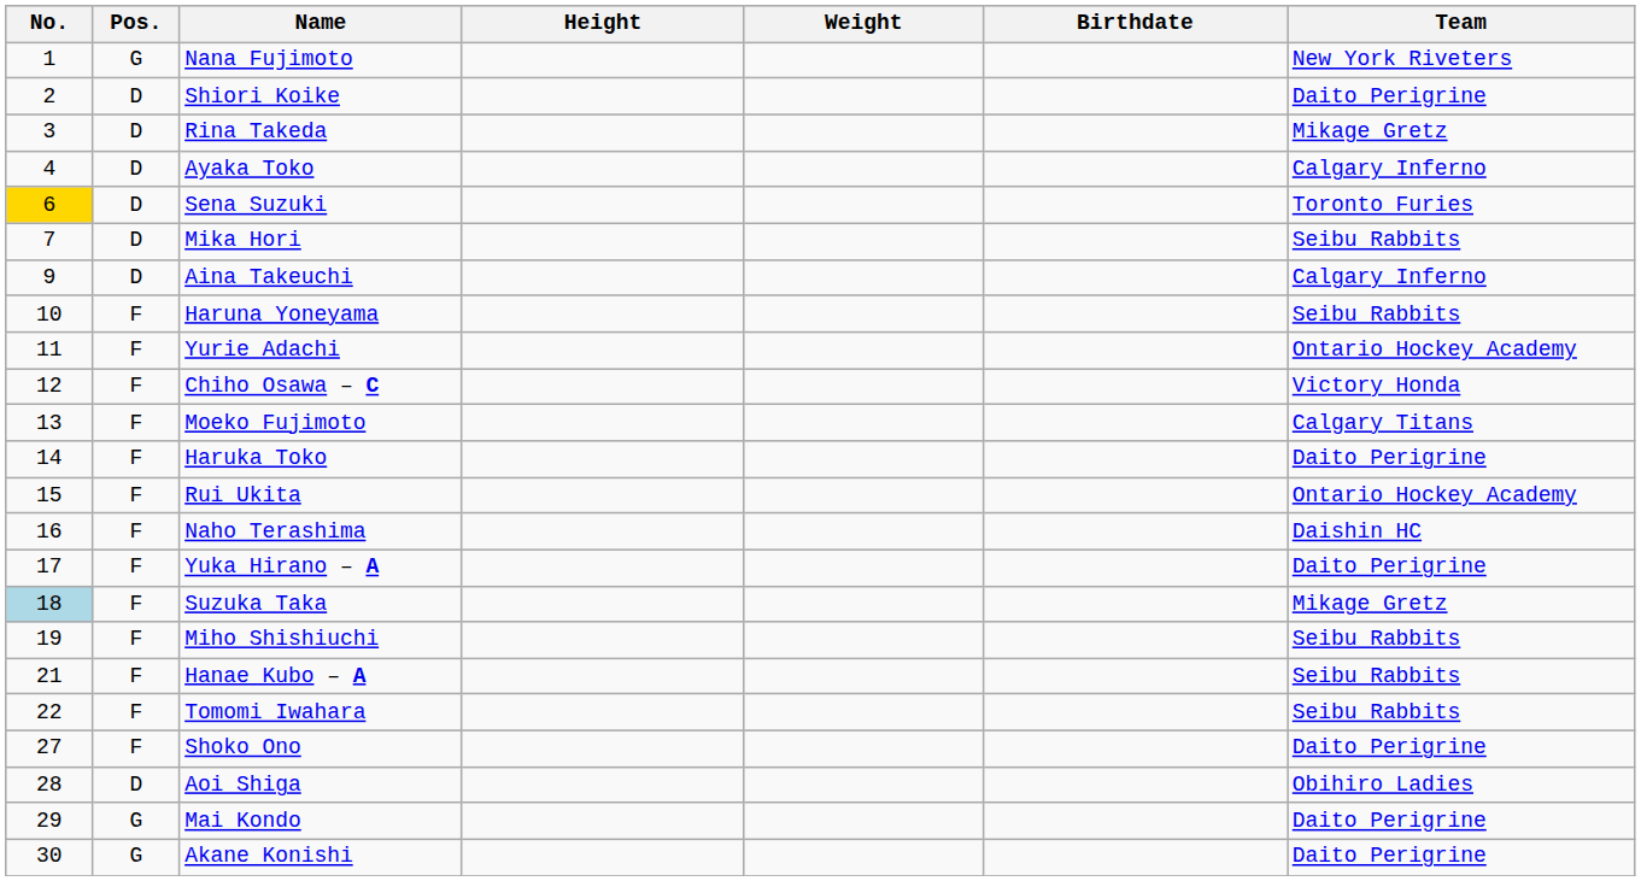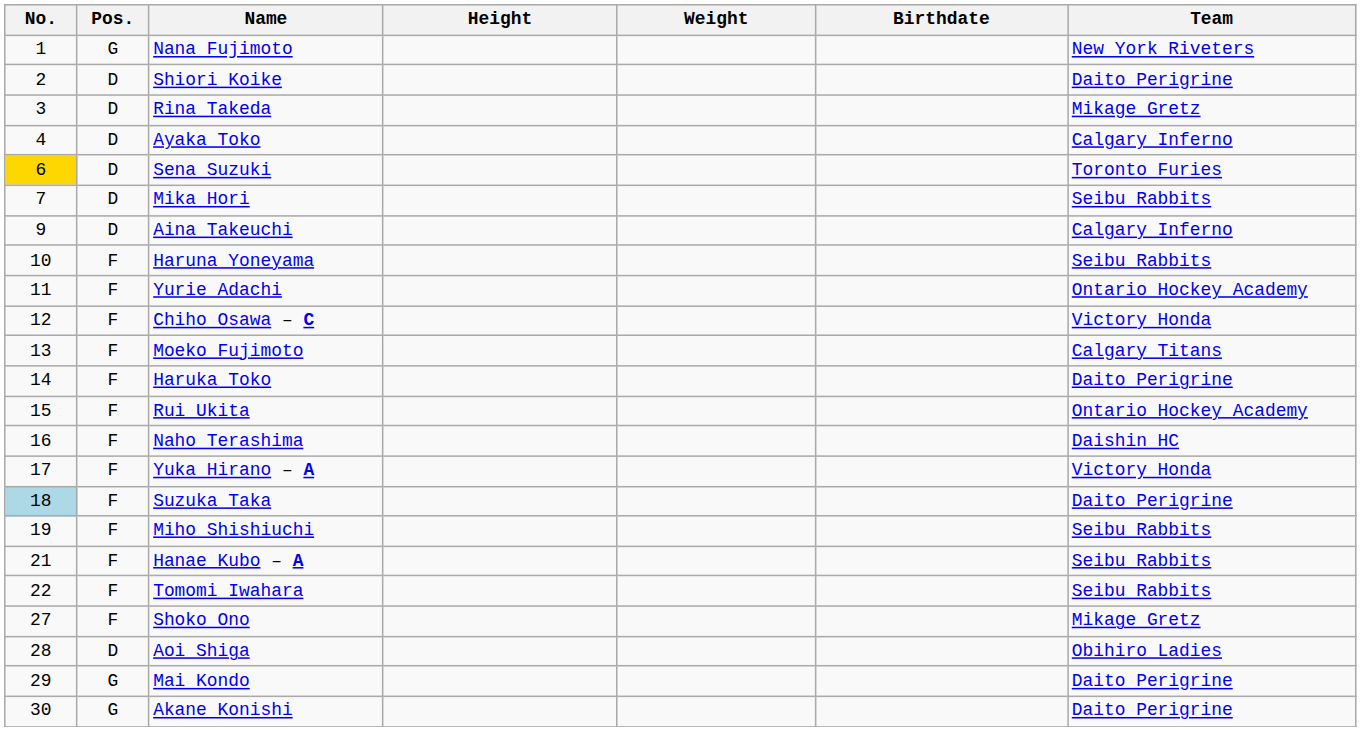Yuka Hirano – A | Team: Daito Perigrine -> Victory Honda
Suzuka Taka | Team: Mikage Gretz -> Daito Perigrine
Shoko Ono | Team: Daito Perigrine -> Mikage Gretz
